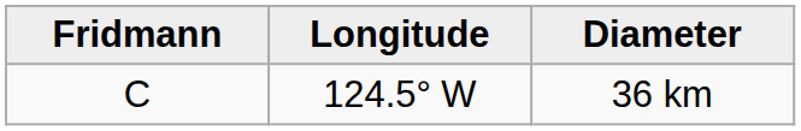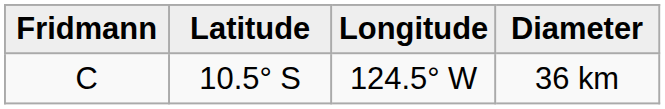+ column: Latitude | 10.5° S
